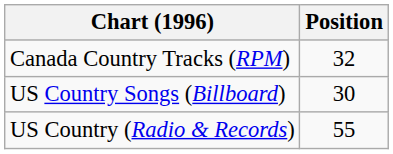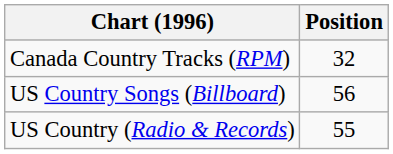US Country Songs (Billboard) | Position: 30 -> 56
